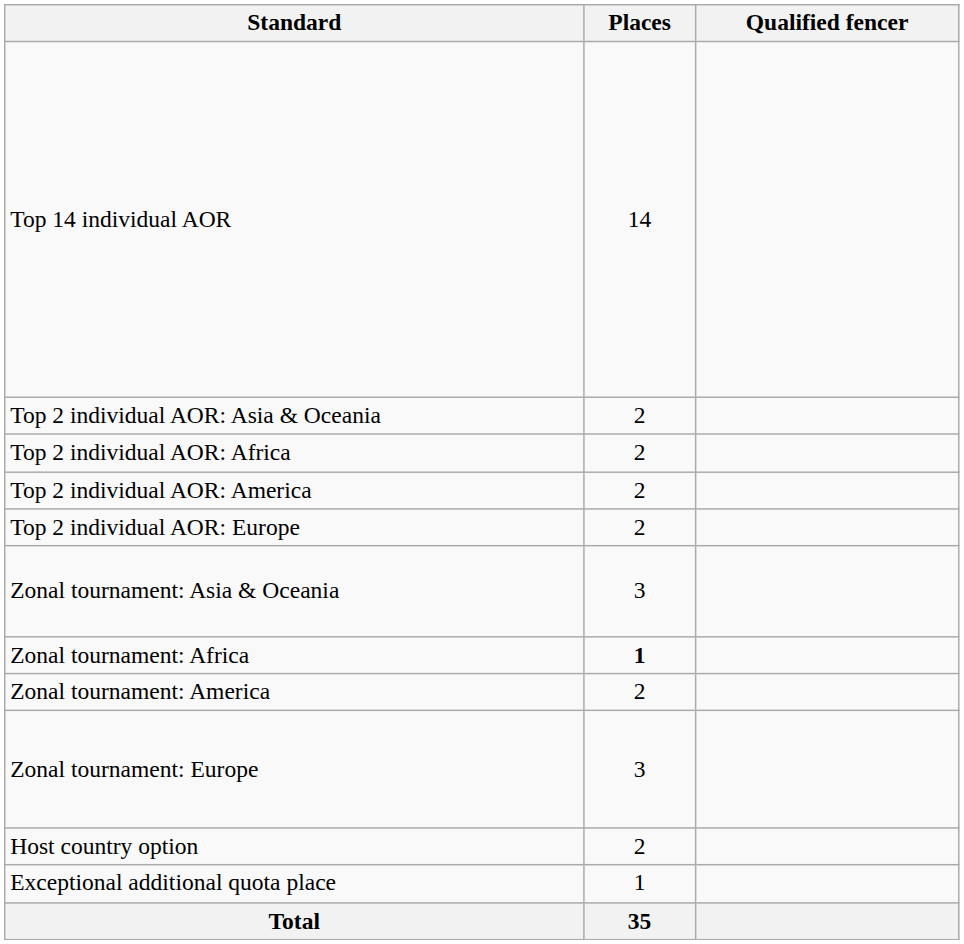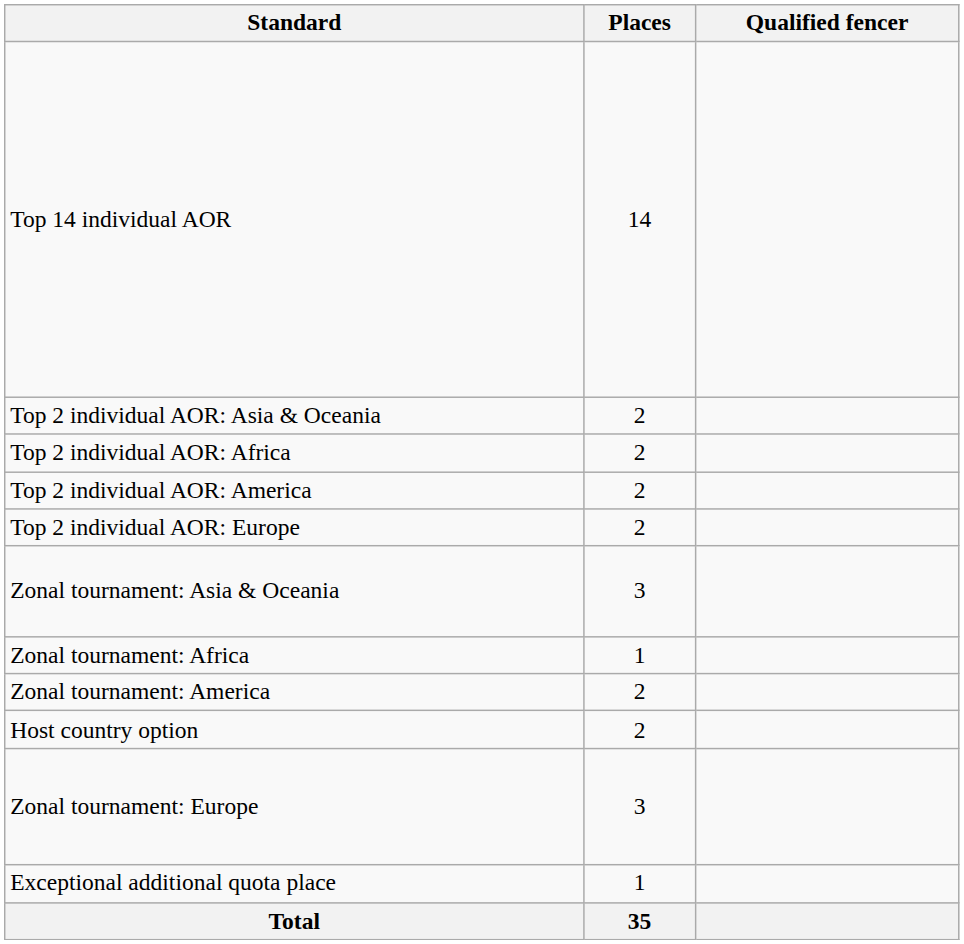Zonal tournament: Africa | Places: bold -> normal
rows swapped: Zonal tournament: Europe <-> Host country option
